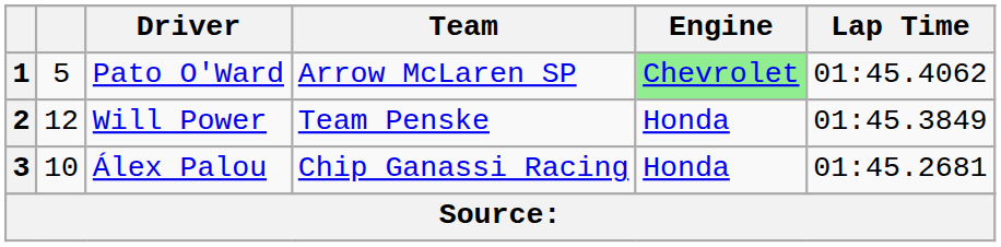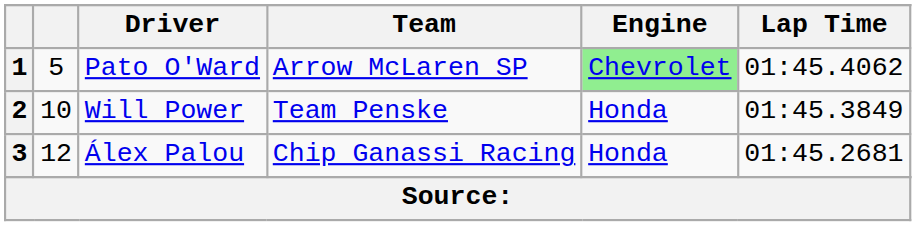2 | column 2: 12 -> 10
3 | column 2: 10 -> 12
